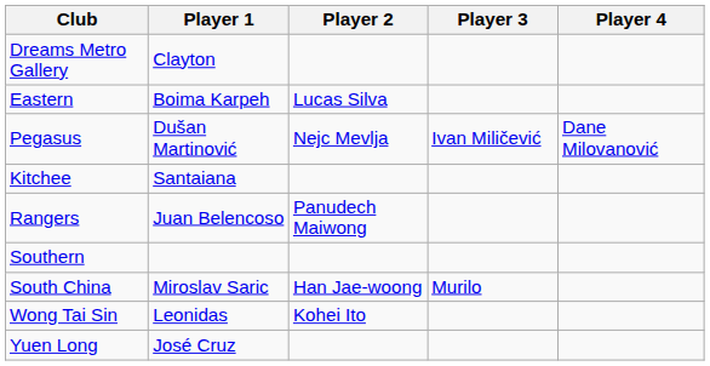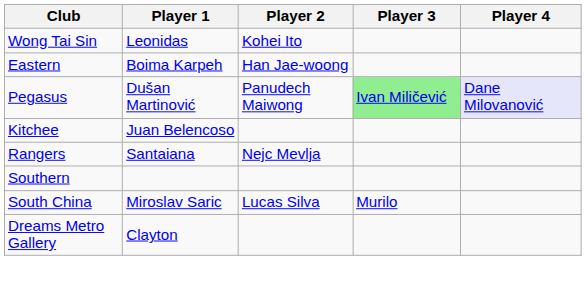rows swapped: Dreams Metro Gallery <-> Wong Tai Sin
Eastern | Player 2: Lucas Silva -> Han Jae-woong
Pegasus | Player 2: Nejc Mevlja -> Panudech Maiwong
Pegasus | Player 3: no background -> lightgreen background
Pegasus | Player 4: no background -> lavender background
Kitchee | Player 1: Santaiana -> Juan Belencoso
Rangers | Player 1: Juan Belencoso -> Santaiana
Rangers | Player 2: Panudech Maiwong -> Nejc Mevlja
South China | Player 2: Han Jae-woong -> Lucas Silva
- row: Yuen Long | José Cruz
